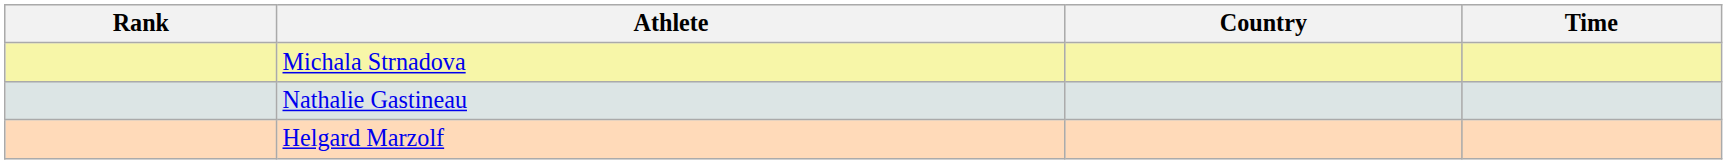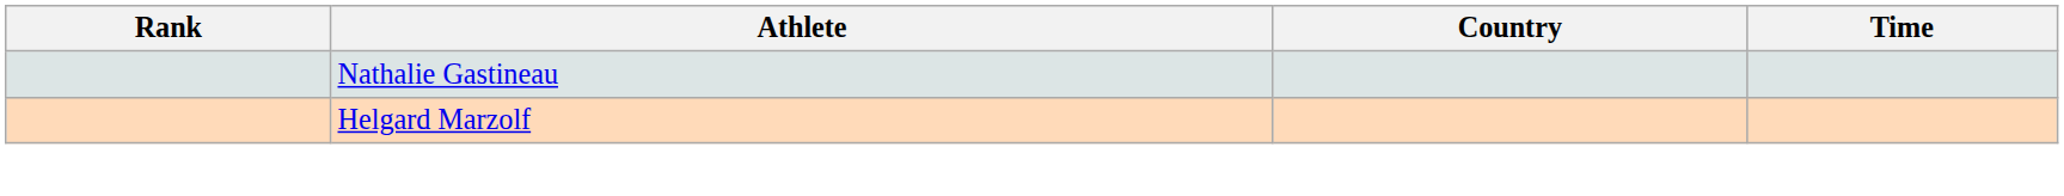- row: Michala Strnadova
